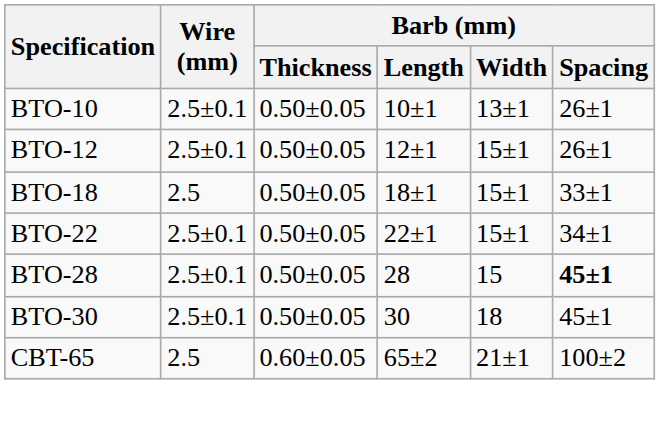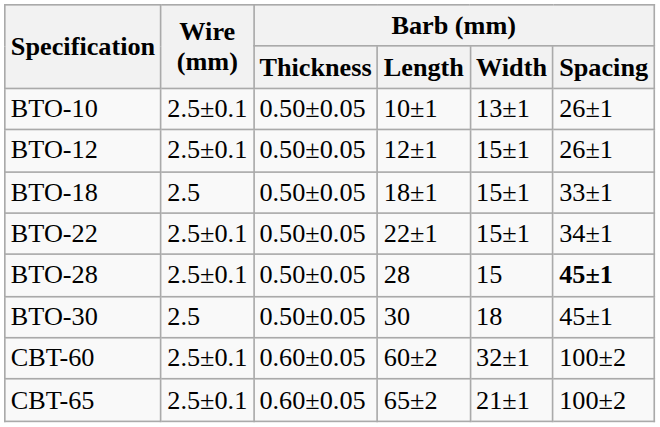BTO-30 | Wire (mm): 2.5±0.1 -> 2.5
+ row: CBT-60 | 2.5±0.1 | 0.60±0.05 | 60±2 | 32±1 | 100±2
CBT-65 | Wire (mm): 2.5 -> 2.5±0.1
